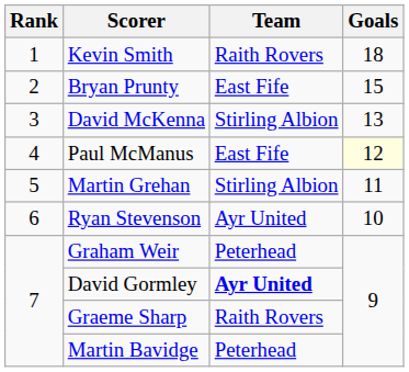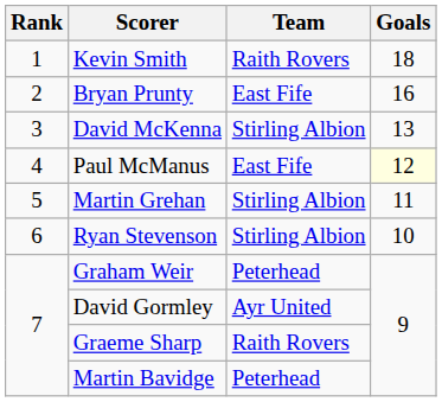Bryan Prunty | Goals: 15 -> 16
Ryan Stevenson | Team: Ayr United -> Stirling Albion
David Gormley | Team: bold -> normal
